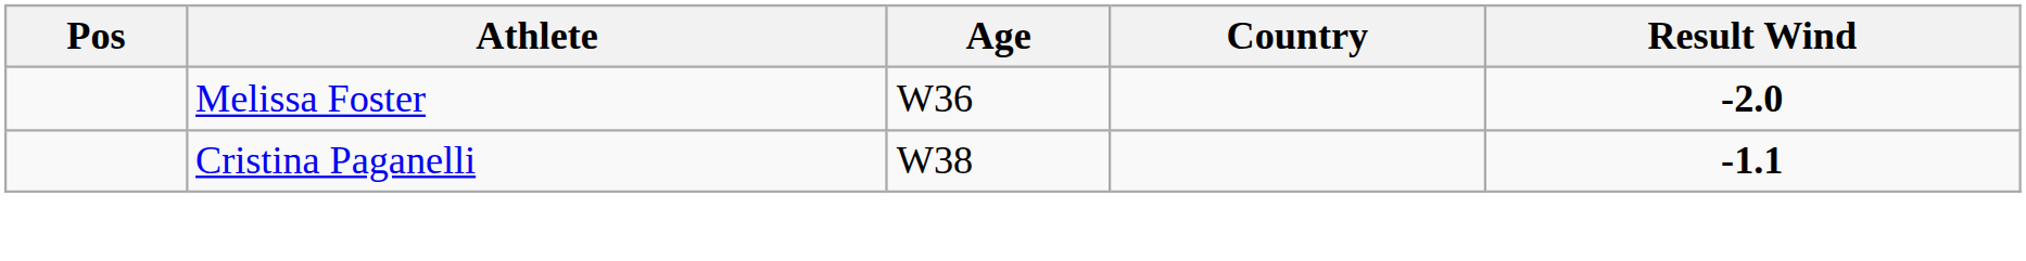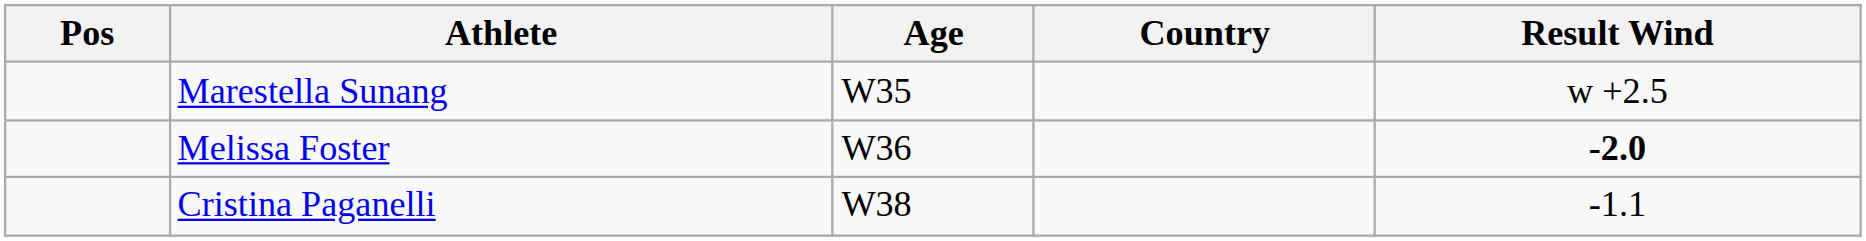+ row: Marestella Sunang | W35 | w +2.5
Cristina Paganelli | Result Wind: bold -> normal
